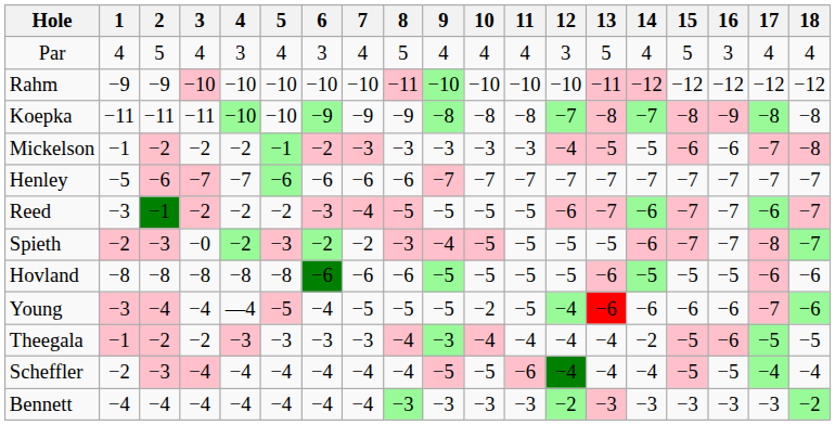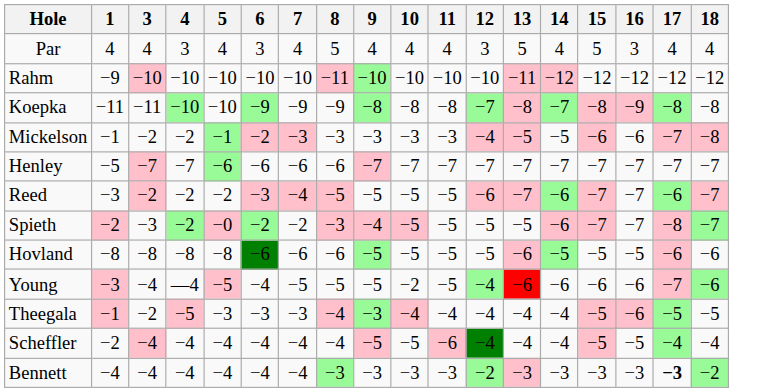- column: 2 | 5 | −9 | −11 | −2 | −6 | −1 | −3 | −8 | −4 | −2 | −3 | −4
Spieth | 3: −0 -> −3
Spieth | 5: −3 -> −0
Theegala | 4: −3 -> −5
Theegala | 14: −2 -> −4
Bennett | 17: normal -> bold
